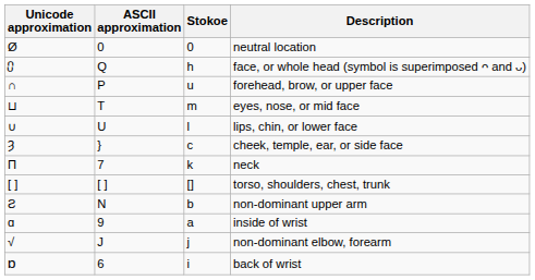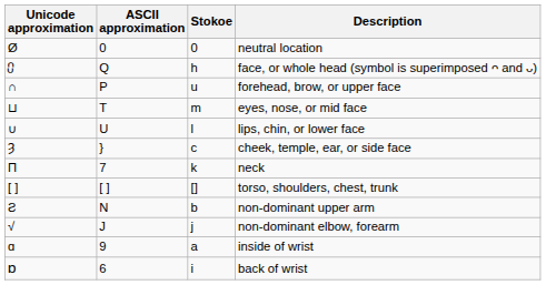rows swapped: non-dominant elbow, forearm <-> inside of wrist
